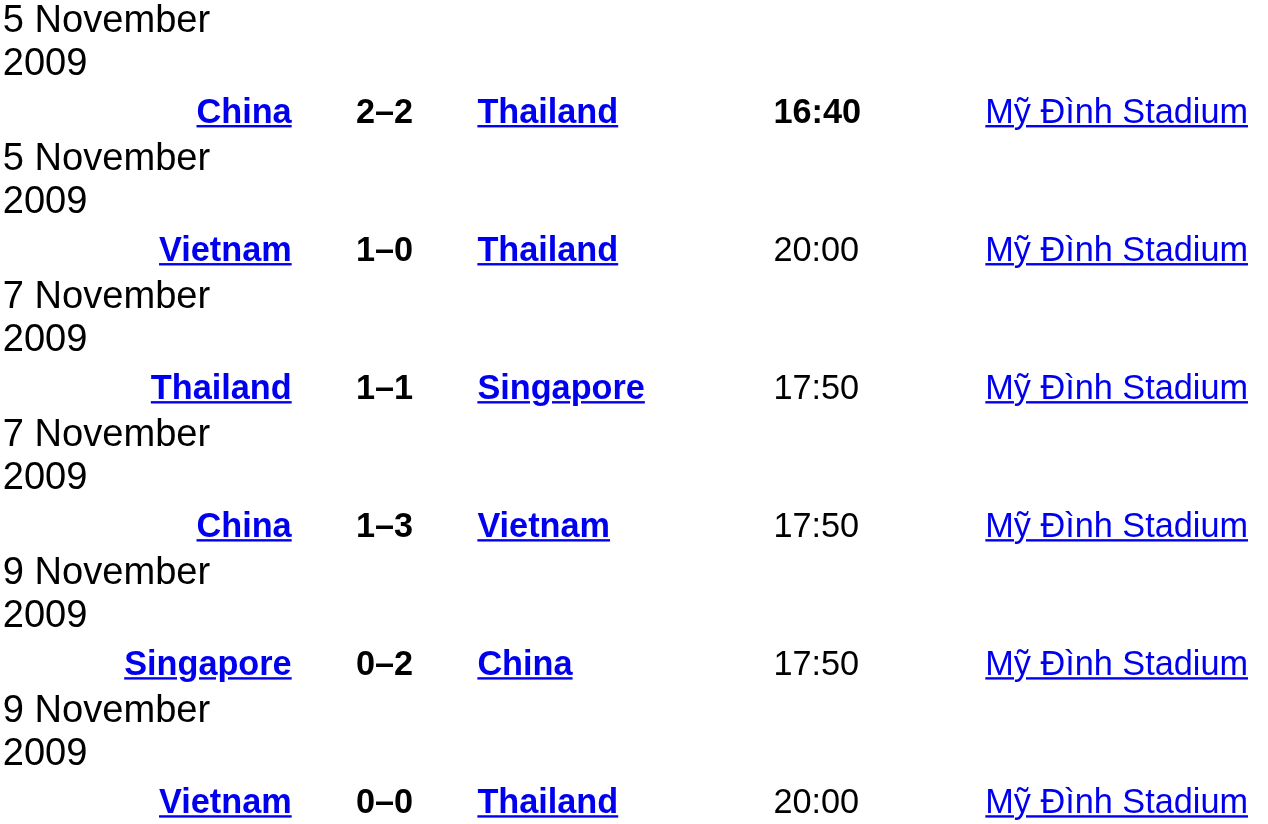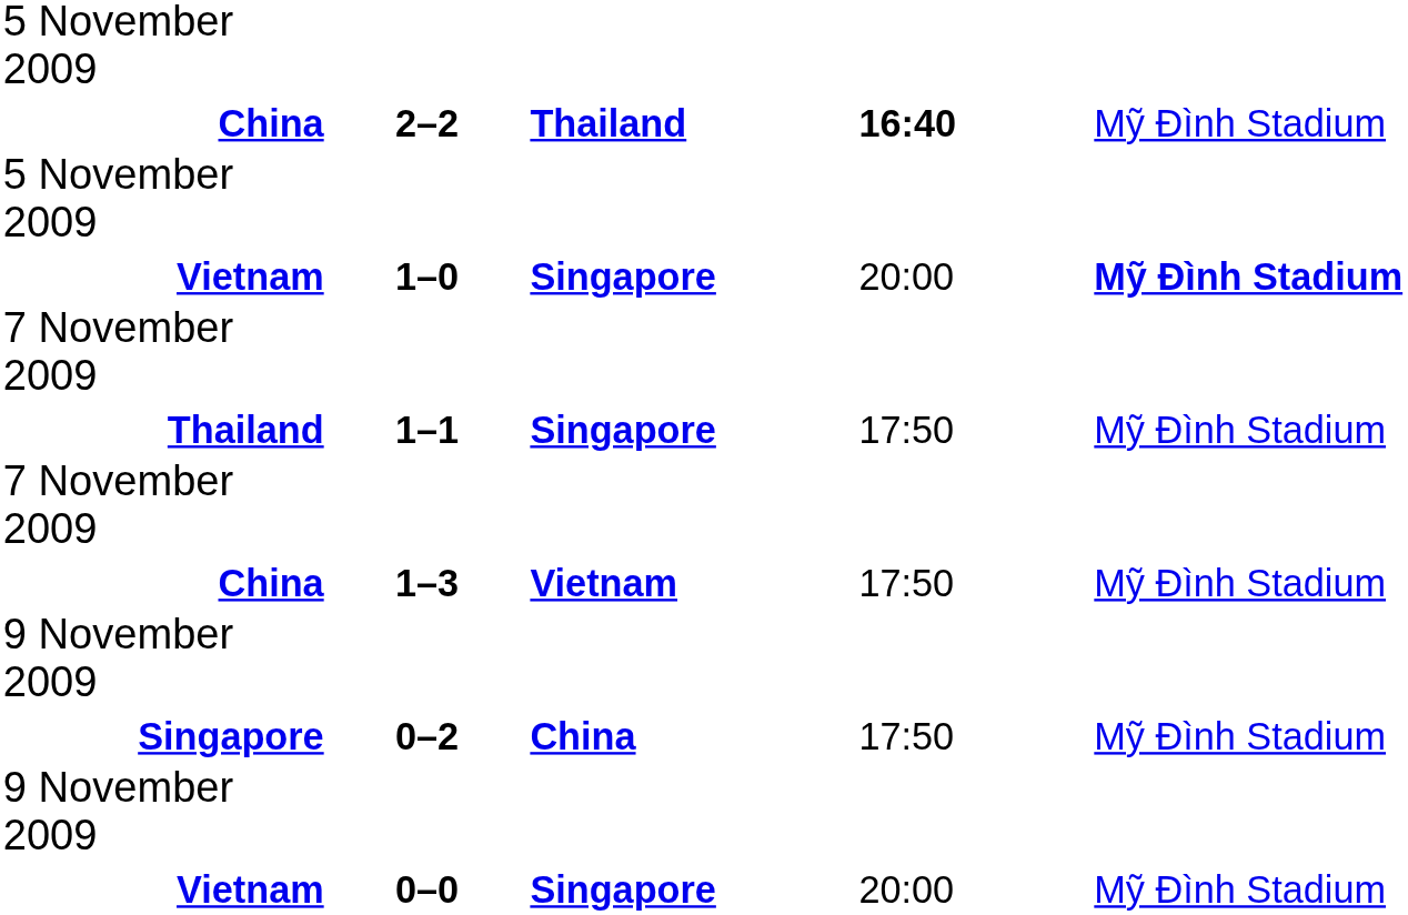Vietnam / 1–0 | column 3: Thailand -> Singapore
Vietnam / 1–0 | column 5: normal -> bold
Vietnam / 0–0 | column 3: Thailand -> Singapore
